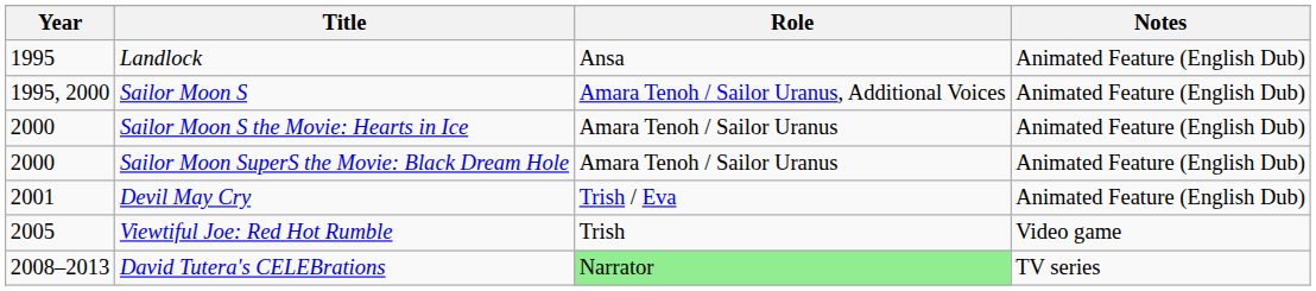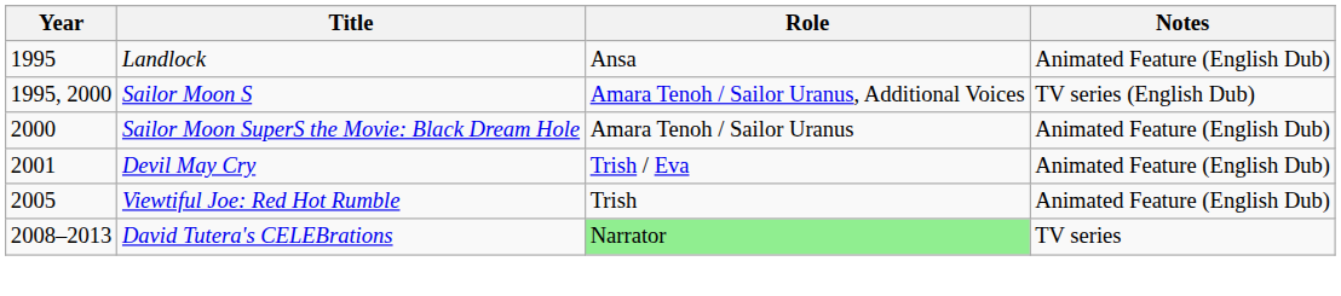Sailor Moon S | Notes: Animated Feature (English Dub) -> TV series (English Dub)
- row: 2000 | Sailor Moon S the Movie: Hearts in Ice | Amara Tenoh / Sailor Uranus | Animated Feature (English Dub)
Viewtiful Joe: Red Hot Rumble | Notes: Video game -> Animated Feature (English Dub)
